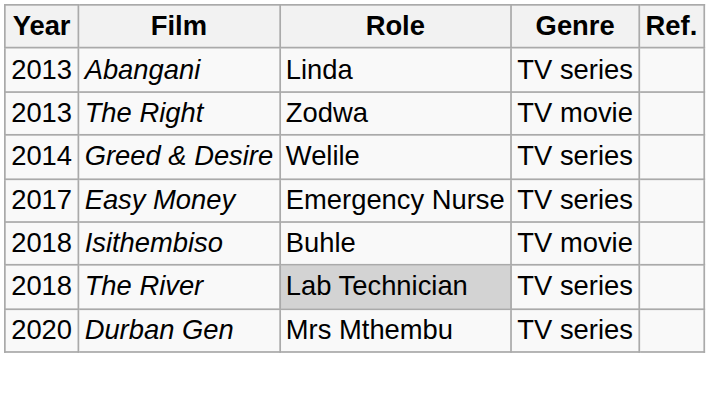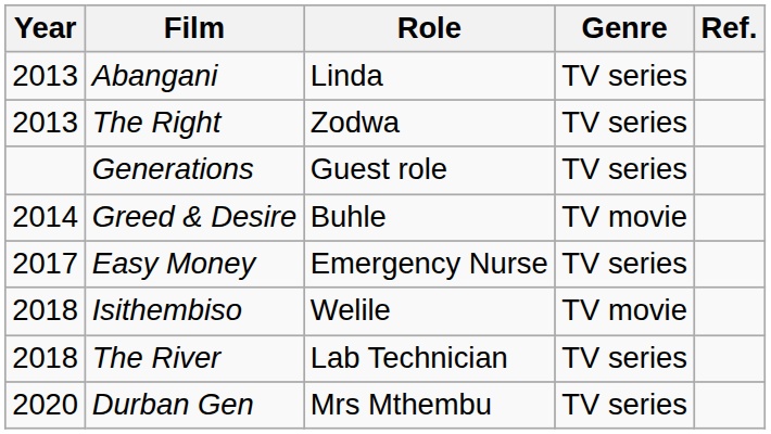The Right | Genre: TV movie -> TV series
+ row: Generations | Guest role | TV series
Greed & Desire | Role: Welile -> Buhle
Greed & Desire | Genre: TV series -> TV movie
Isithembiso | Role: Buhle -> Welile
The River | Role: lightgrey background -> no background
